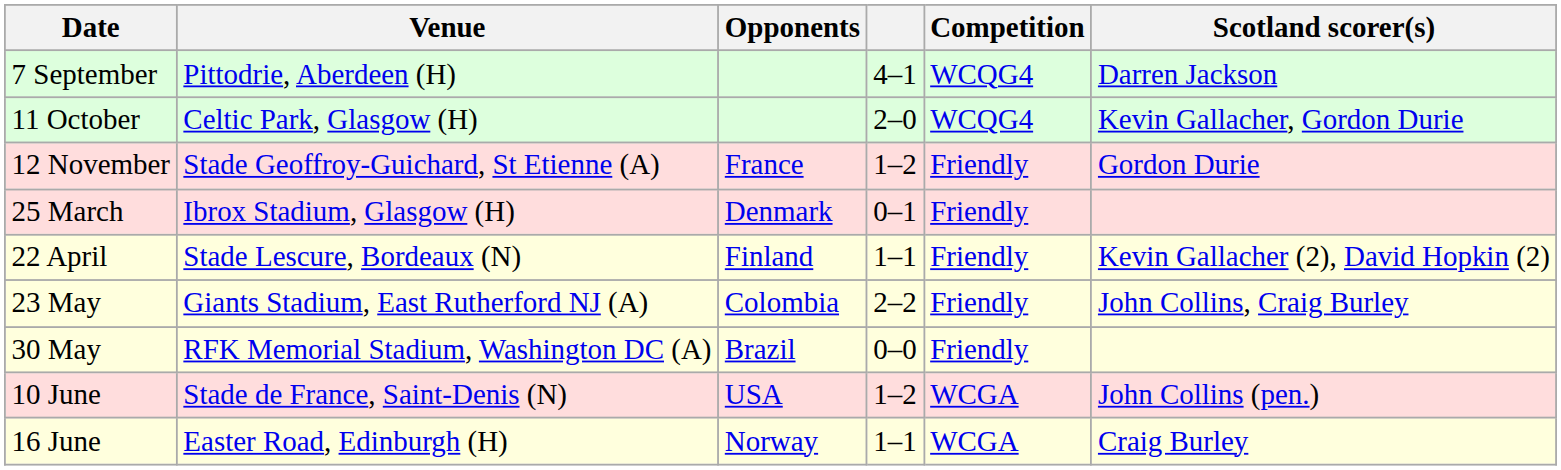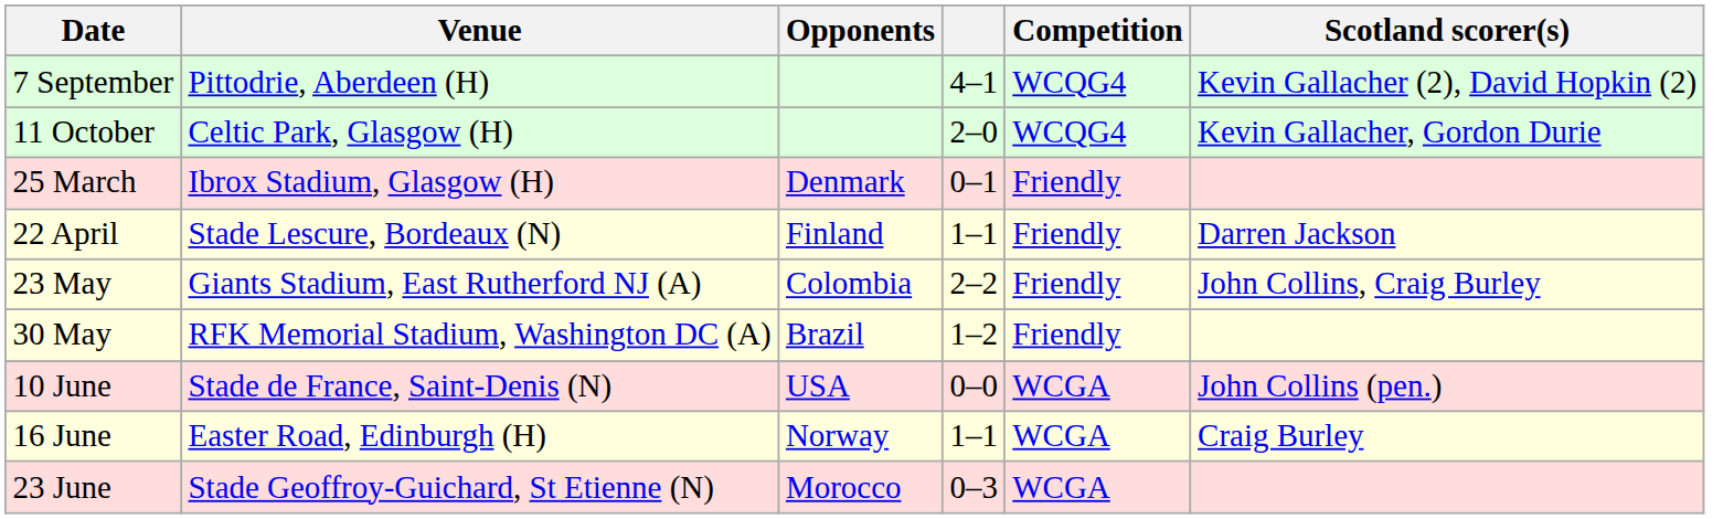7 September | Scotland scorer(s): Darren Jackson -> Kevin Gallacher (2), David Hopkin (2)
- row: 12 November | Stade Geoffroy-Guichard, St Etienne (A) | France | 1–2 | Friendly | Gordon Durie
22 April | Scotland scorer(s): Kevin Gallacher (2), David Hopkin (2) -> Darren Jackson
30 May | column 4: 0–0 -> 1–2
10 June | column 4: 1–2 -> 0–0
+ row: 23 June | Stade Geoffroy-Guichard, St Etienne (N) | Morocco | 0–3 | WCGA
